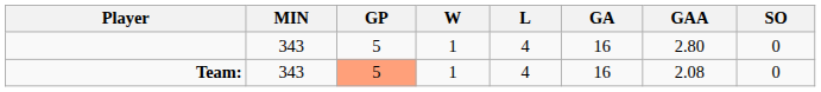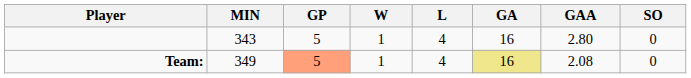Team: | MIN: 343 -> 349
Team: | GA: no background -> khaki background
